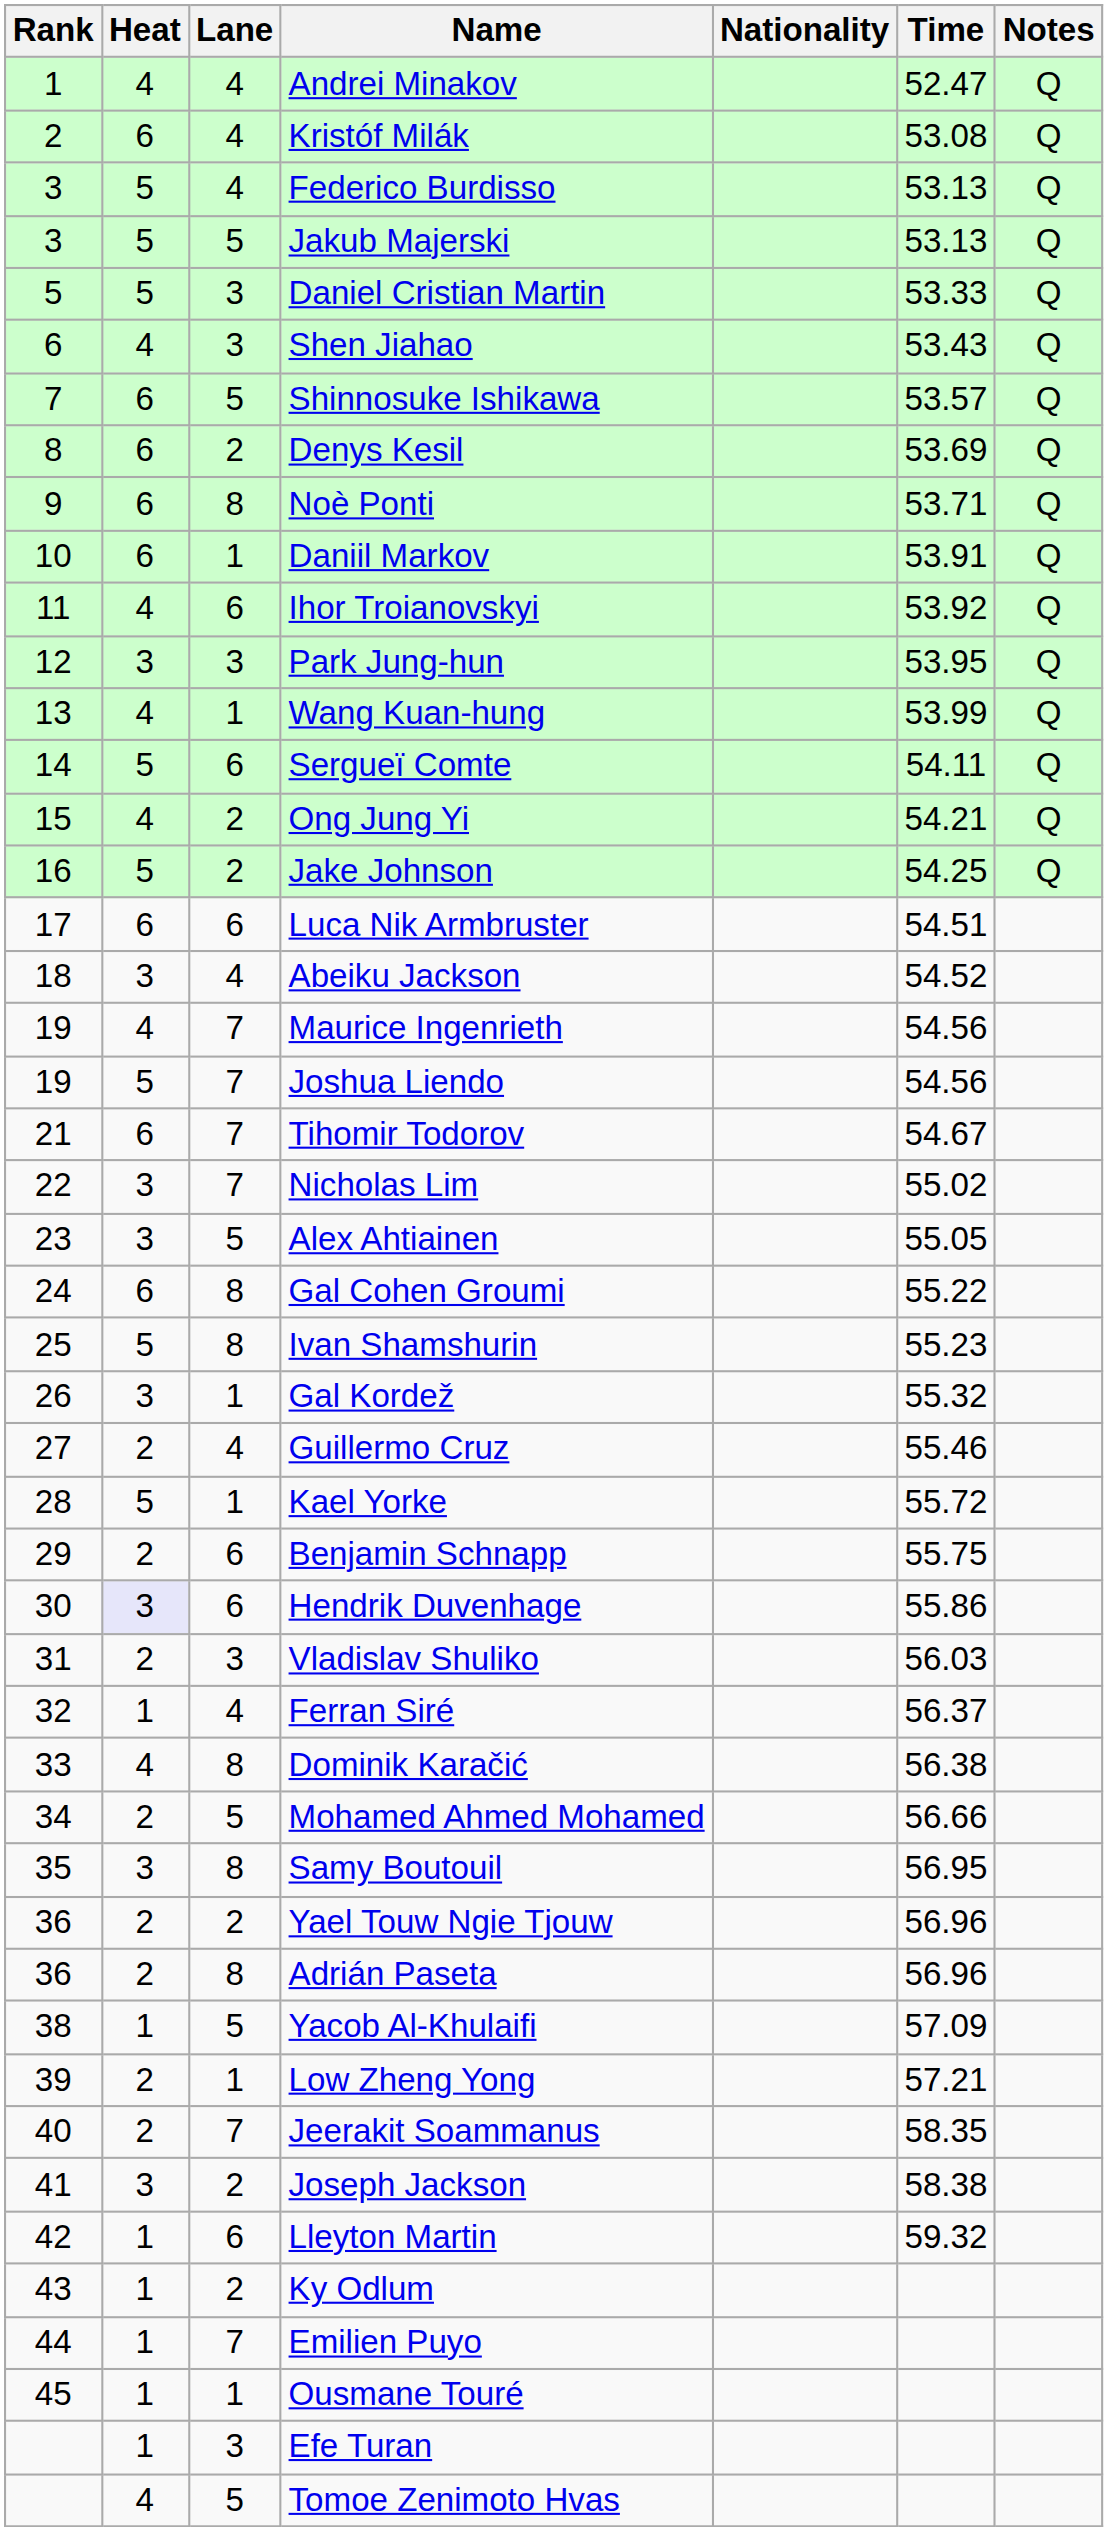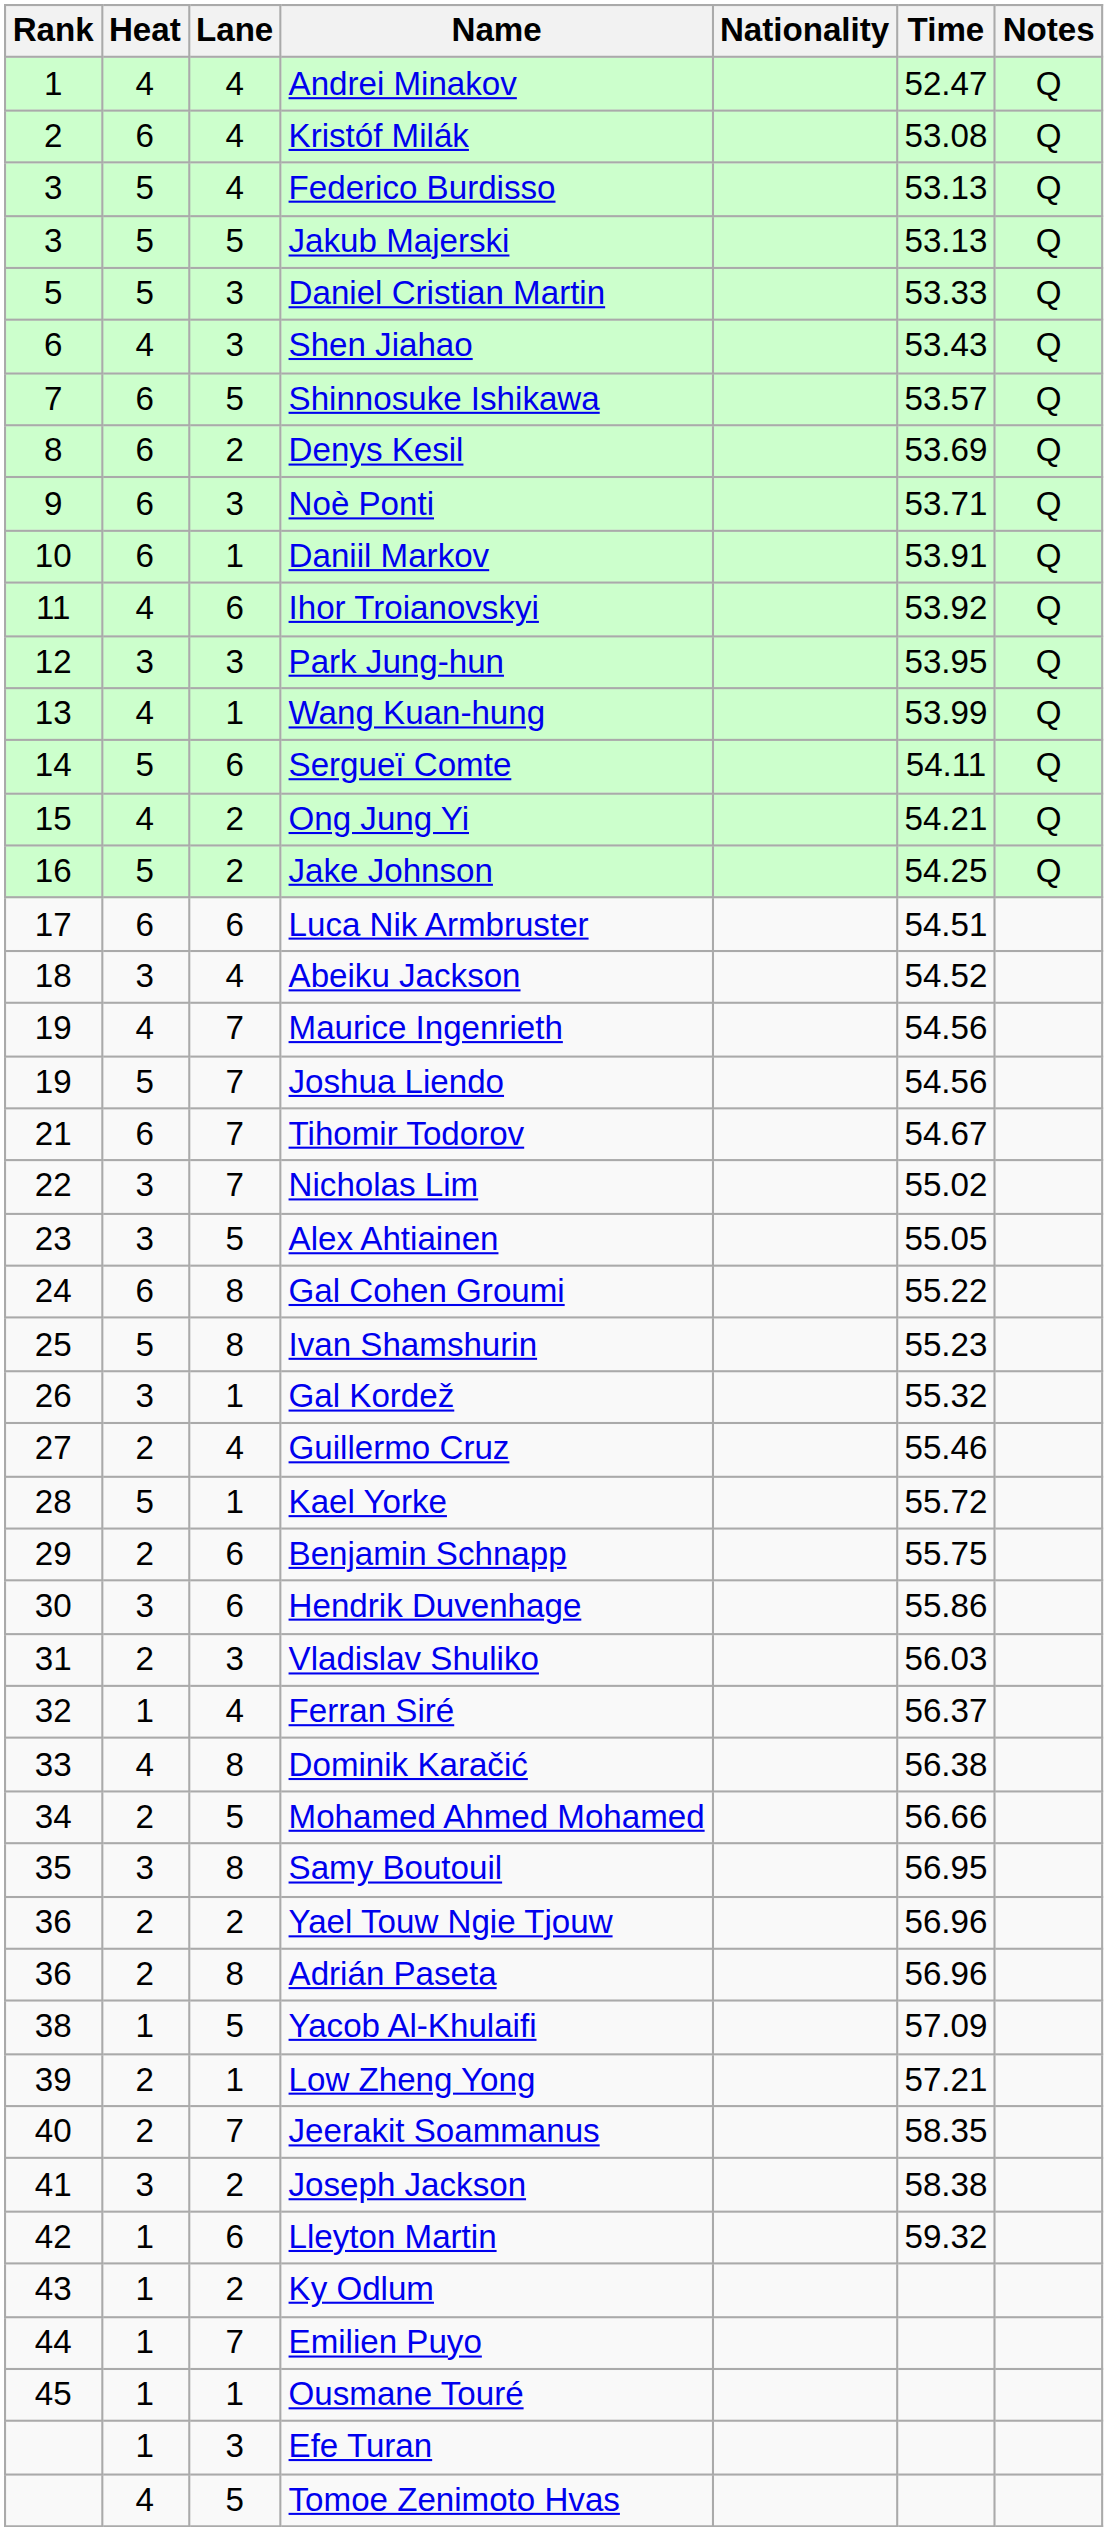Noè Ponti | Lane: 8 -> 3
Hendrik Duvenhage | Heat: lavender background -> no background
